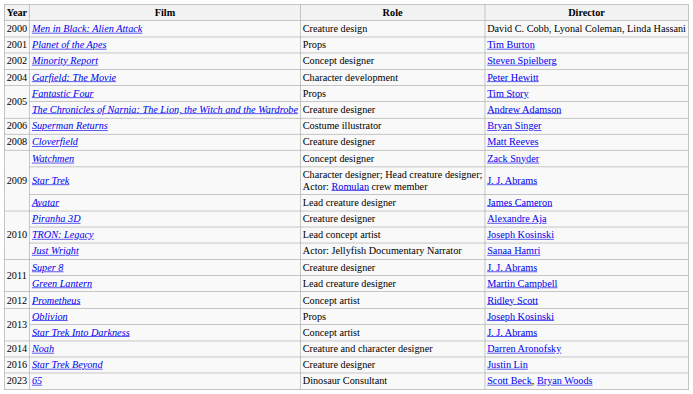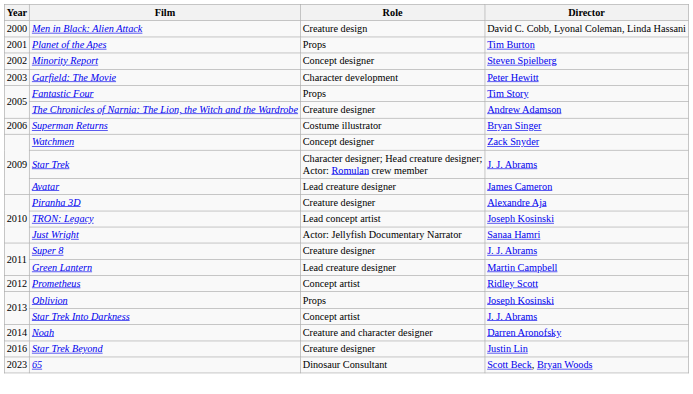Garfield: The Movie | Year: 2004 -> 2003
- row: 2008 | Cloverfield | Creature designer | Matt Reeves
